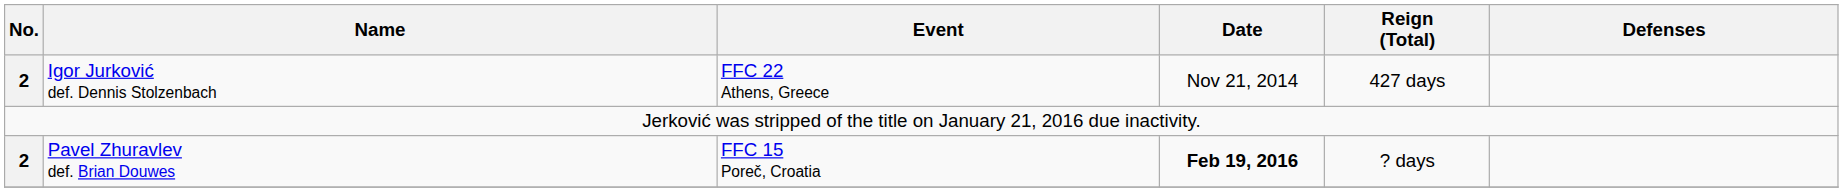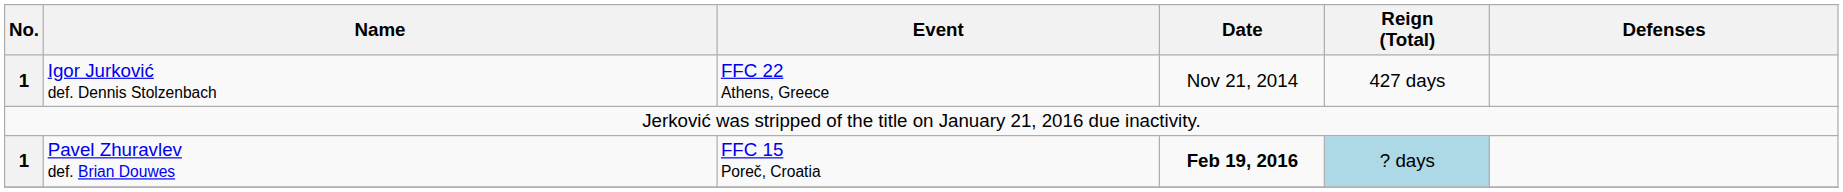Igor Jurković def. Dennis Stolzenbach | No.: 2 -> 1
Pavel Zhuravlev def. Brian Douwes | No.: 2 -> 1
Pavel Zhuravlev def. Brian Douwes | Reign (Total): no background -> lightblue background
